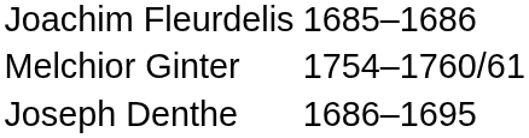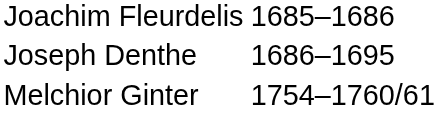rows swapped: Joseph Denthe <-> Melchior Ginter
